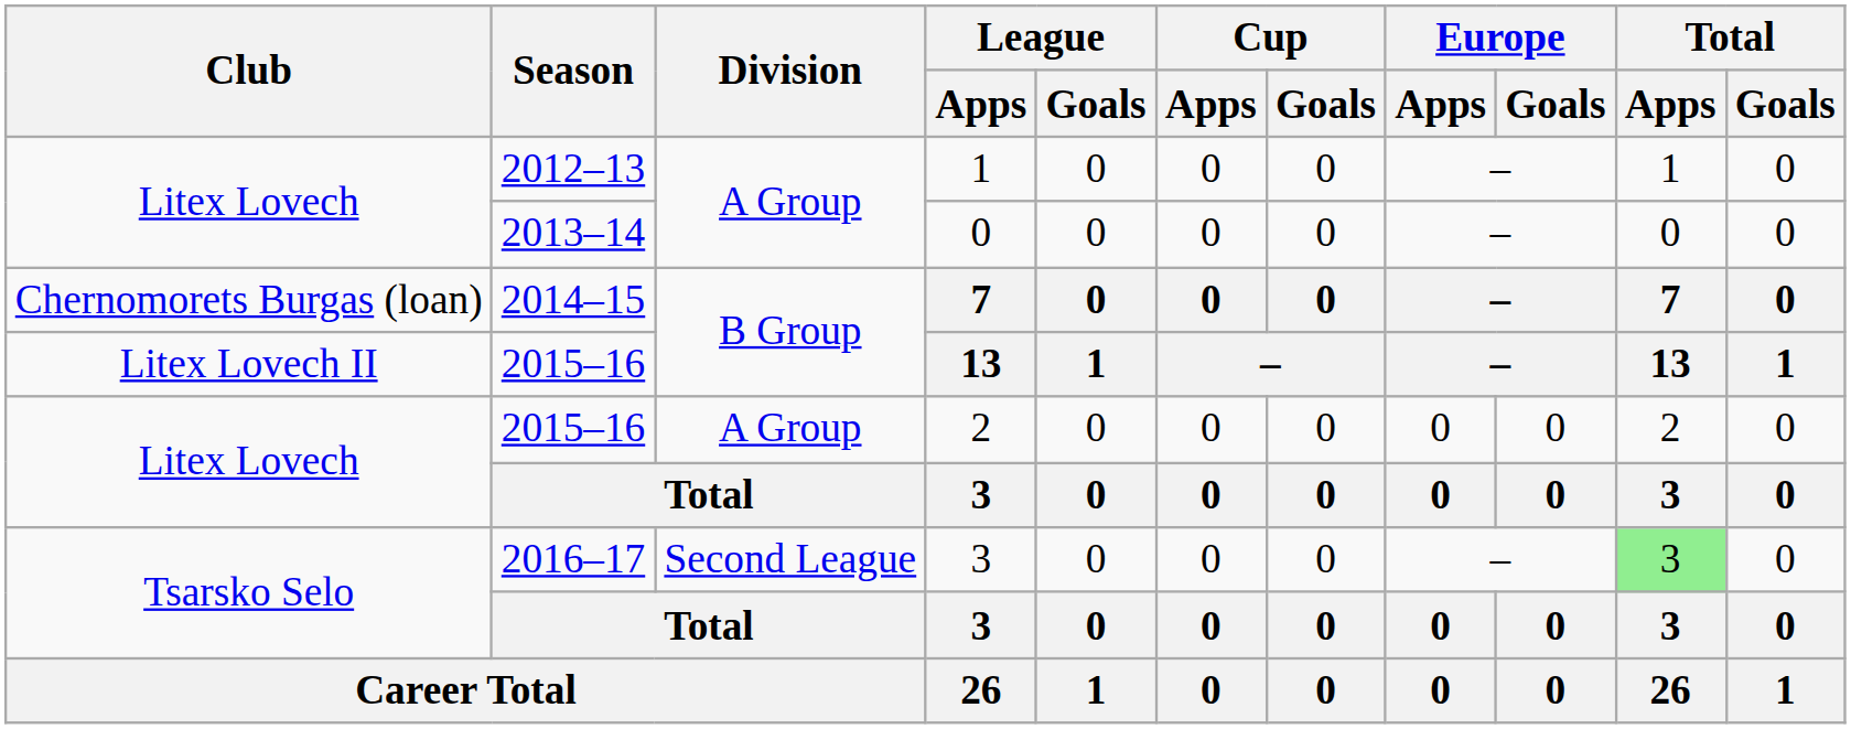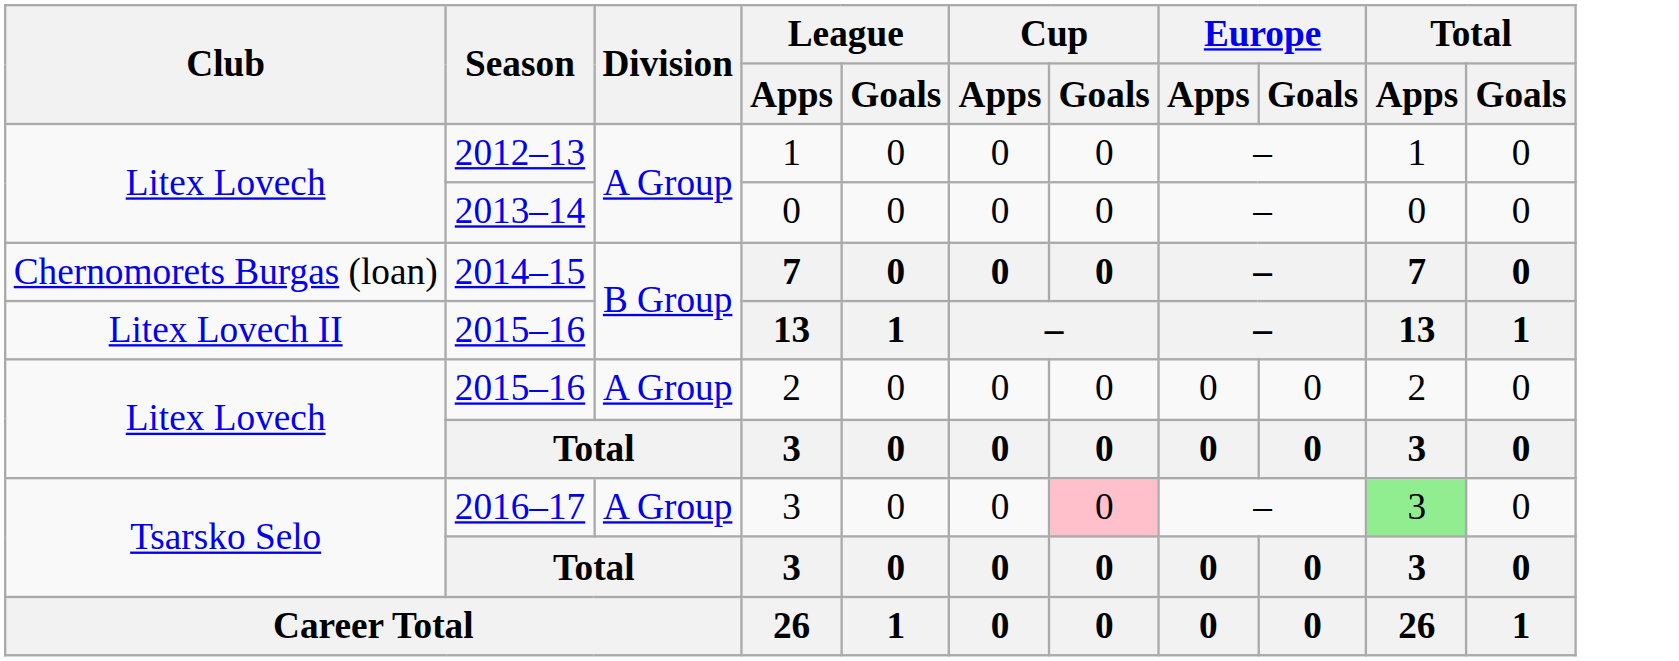2016–17 / 3 | Division: Second League -> A Group
2016–17 / 3 | Cup / Goals: no background -> pink background
